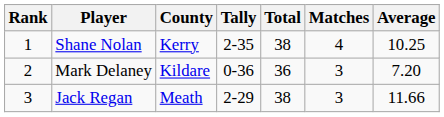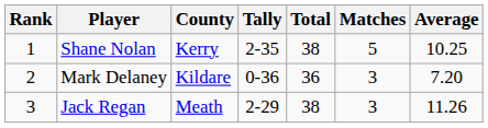Shane Nolan | Matches: 4 -> 5
Jack Regan | Average: 11.66 -> 11.26
